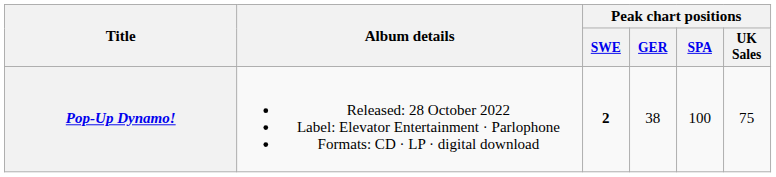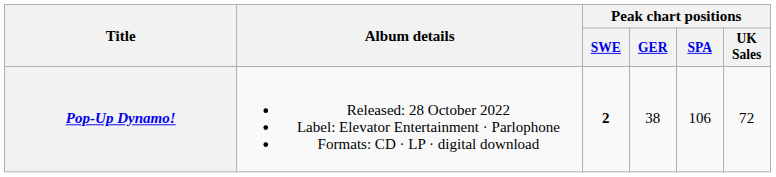Pop-Up Dynamo! | Peak chart positions / SPA: 100 -> 106
Pop-Up Dynamo! | Peak chart positions / UK Sales: 75 -> 72
